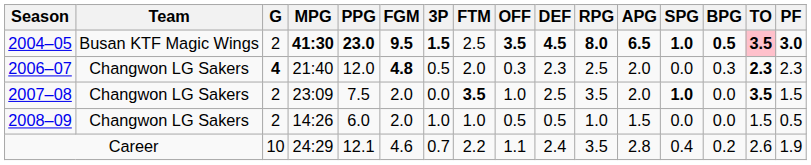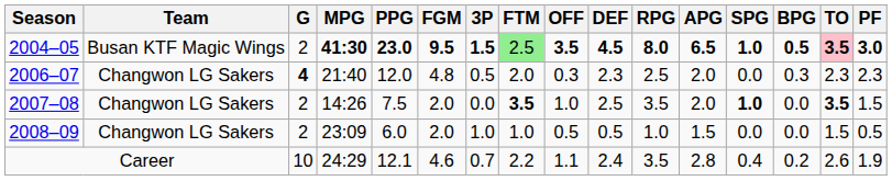2004–05 | FTM: no background -> lightgreen background
2006–07 | FGM: bold -> normal
2006–07 | TO: bold -> normal
2007–08 | MPG: 23:09 -> 14:26
2008–09 | MPG: 14:26 -> 23:09
